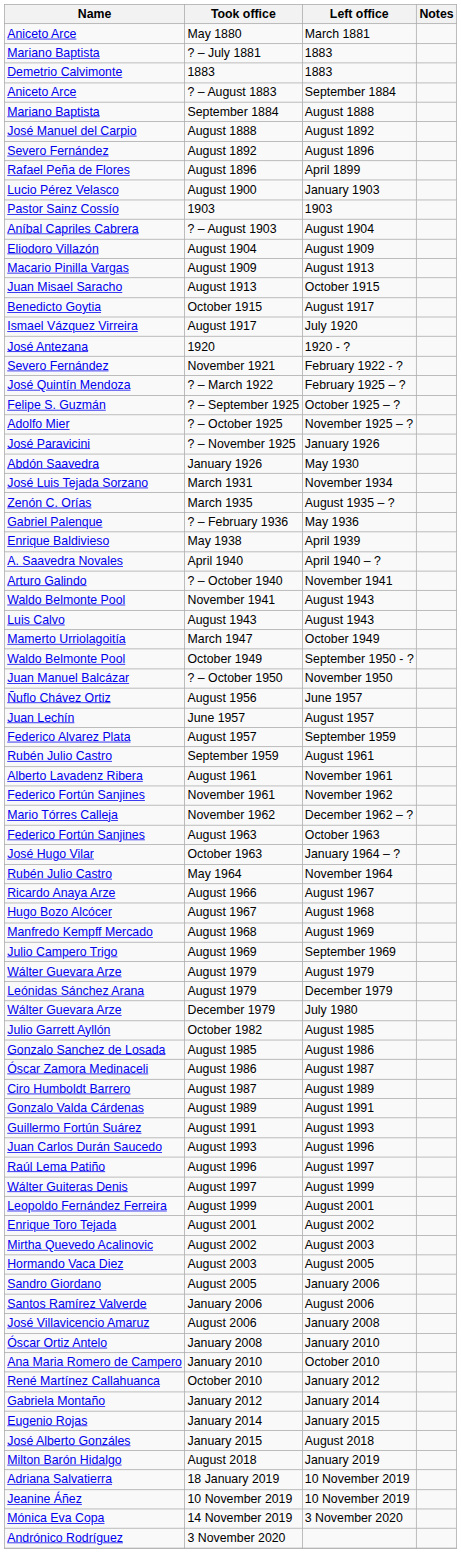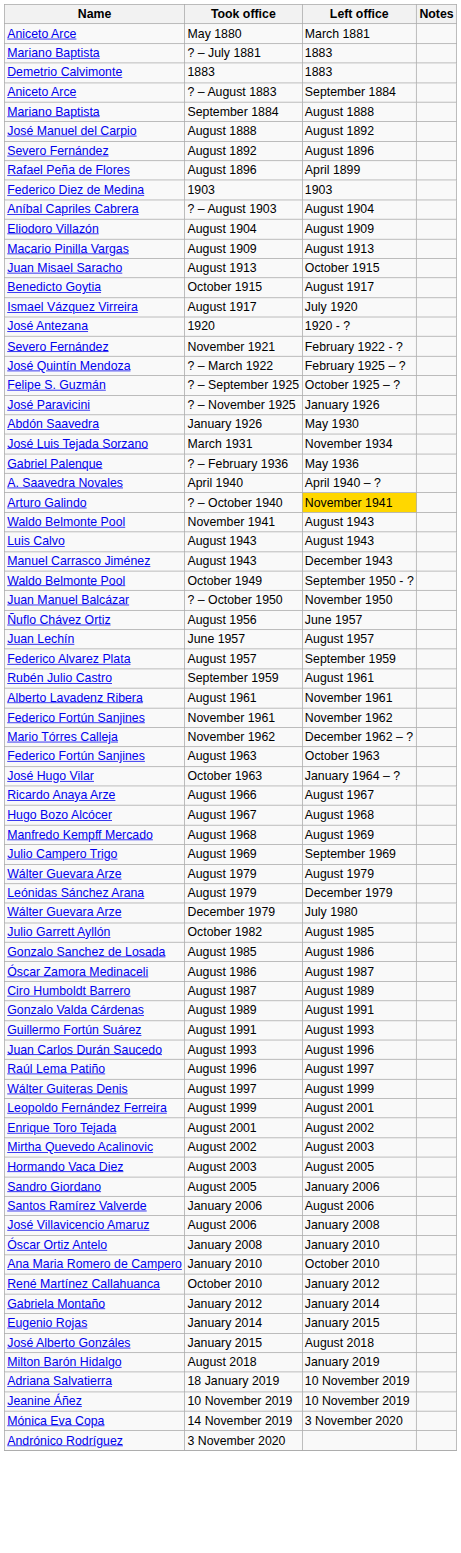- row: Lucio Pérez Velasco | August 1900 | January 1903
- row: Pastor Sainz Cossío | 1903 | 1903
+ row: Federico Diez de Medina | 1903 | 1903
- row: Adolfo Mier | ? – October 1925 | November 1925 – ?
- row: Zenón C. Orías | March 1935 | August 1935 – ?
- row: Enrique Baldivieso | May 1938 | April 1939
? – October 1940 | Left office: no background -> gold background
+ row: Manuel Carrasco Jiménez | August 1943 | December 1943
- row: Mamerto Urriolagoitía | March 1947 | October 1949
- row: Rubén Julio Castro | May 1964 | November 1964
